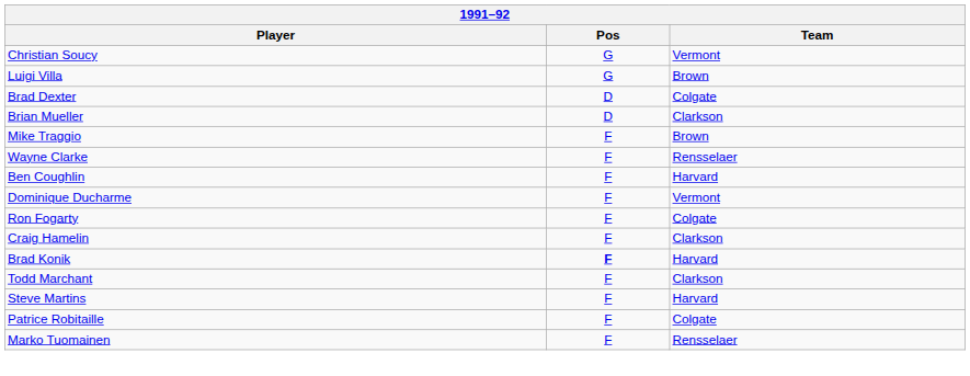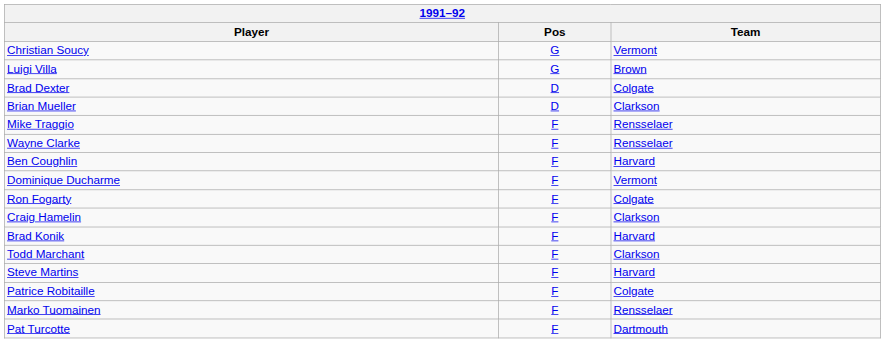Mike Traggio | Team: Brown -> Rensselaer
Brad Konik | Pos: bold -> normal
+ row: Pat Turcotte | F | Dartmouth
